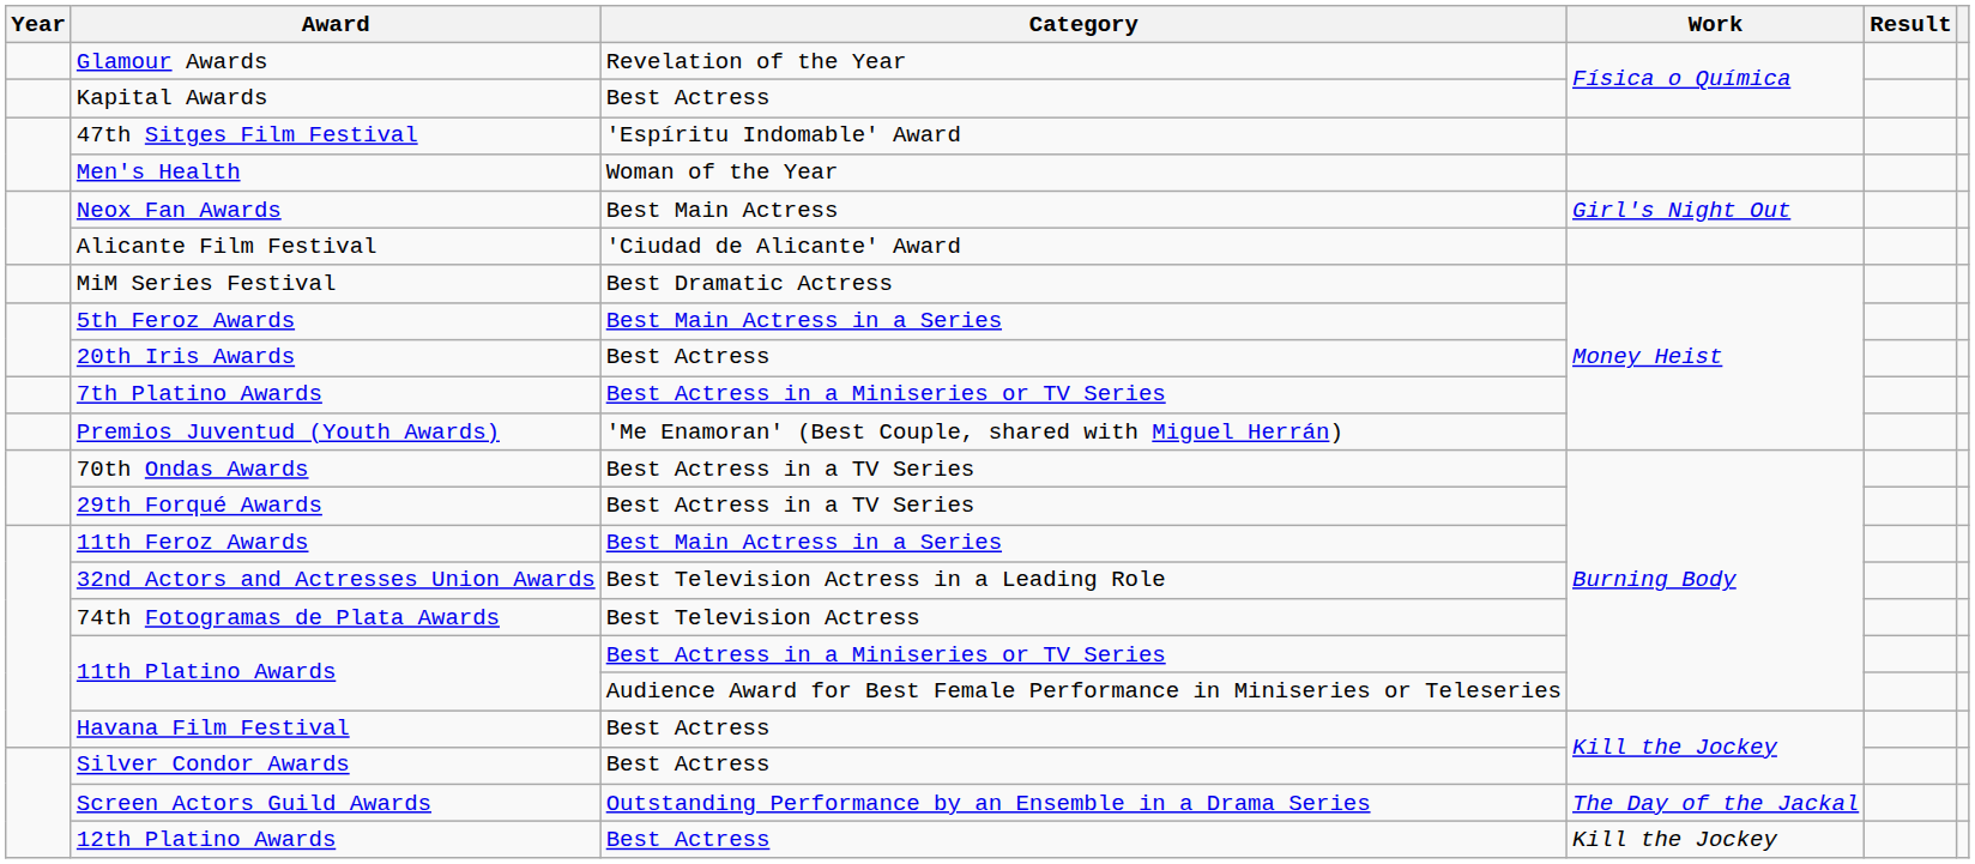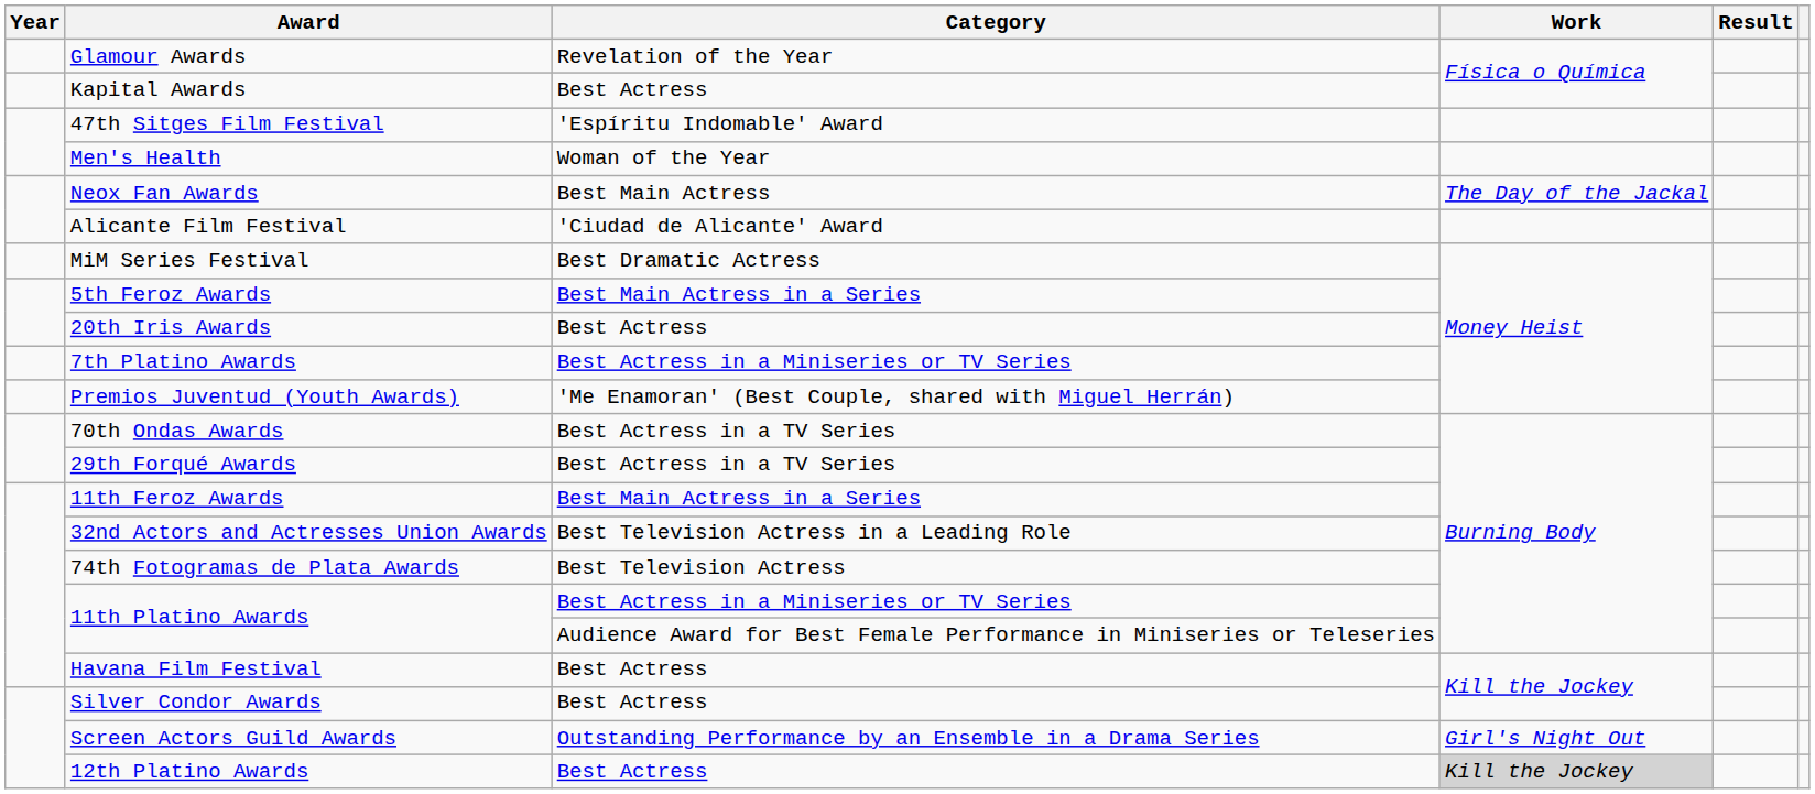Neox Fan Awards | Work: Girl's Night Out -> The Day of the Jackal
Screen Actors Guild Awards | Work: The Day of the Jackal -> Girl's Night Out
12th Platino Awards | Work: no background -> lightgrey background
